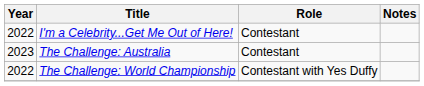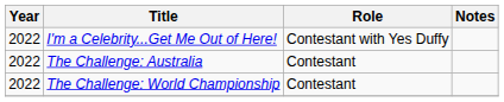I'm a Celebrity...Get Me Out of Here! | Role: Contestant -> Contestant with Yes Duffy
The Challenge: Australia | Year: 2023 -> 2022
The Challenge: World Championship | Role: Contestant with Yes Duffy -> Contestant
